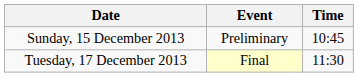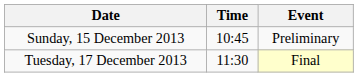columns swapped: Time <-> Event
